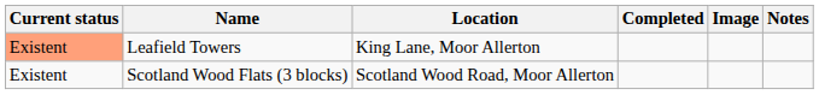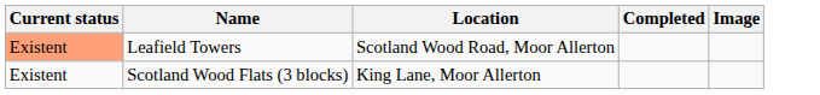- column: Notes
Leafield Towers | Location: King Lane, Moor Allerton -> Scotland Wood Road, Moor Allerton
Scotland Wood Flats (3 blocks) | Location: Scotland Wood Road, Moor Allerton -> King Lane, Moor Allerton
